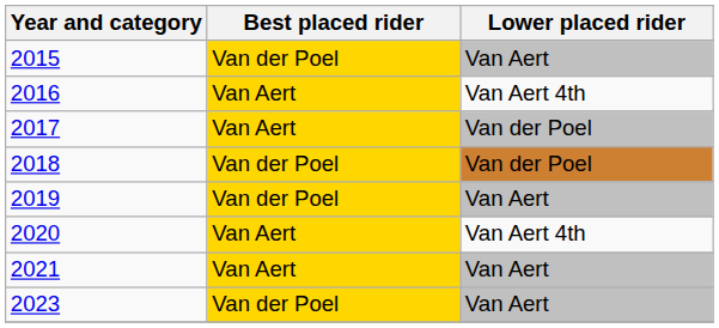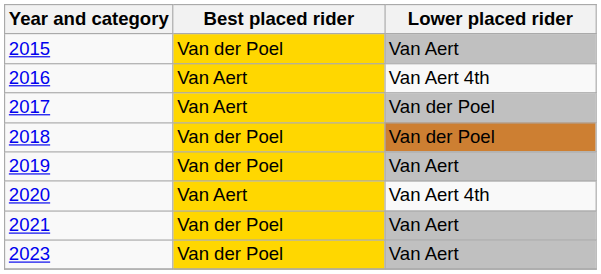2021 | Best placed rider: Van Aert -> Van der Poel
